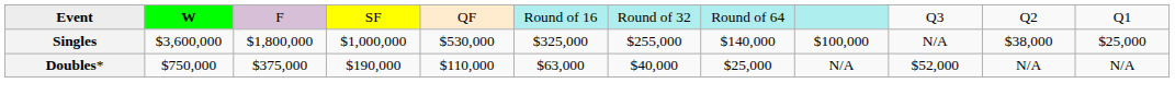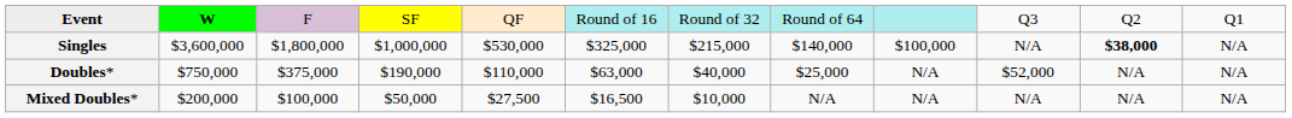Singles | column 7: $255,000 -> $215,000
Singles | column 11: normal -> bold
Singles | column 12: $25,000 -> N/A
+ row: Mixed Doubles* | $200,000 | $100,000 | $50,000 | $27,500 | $16,500 | $10,000 | N/A | N/A | N/A | N/A | N/A
